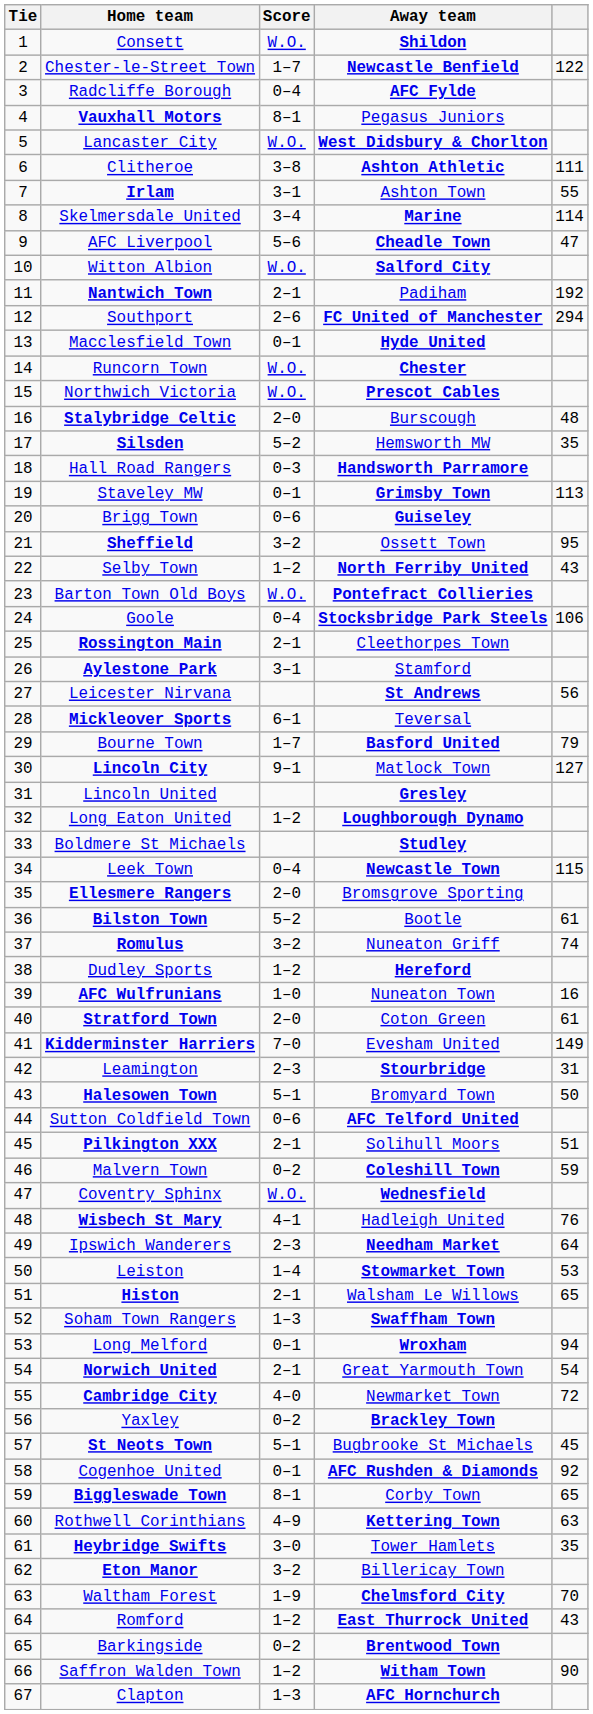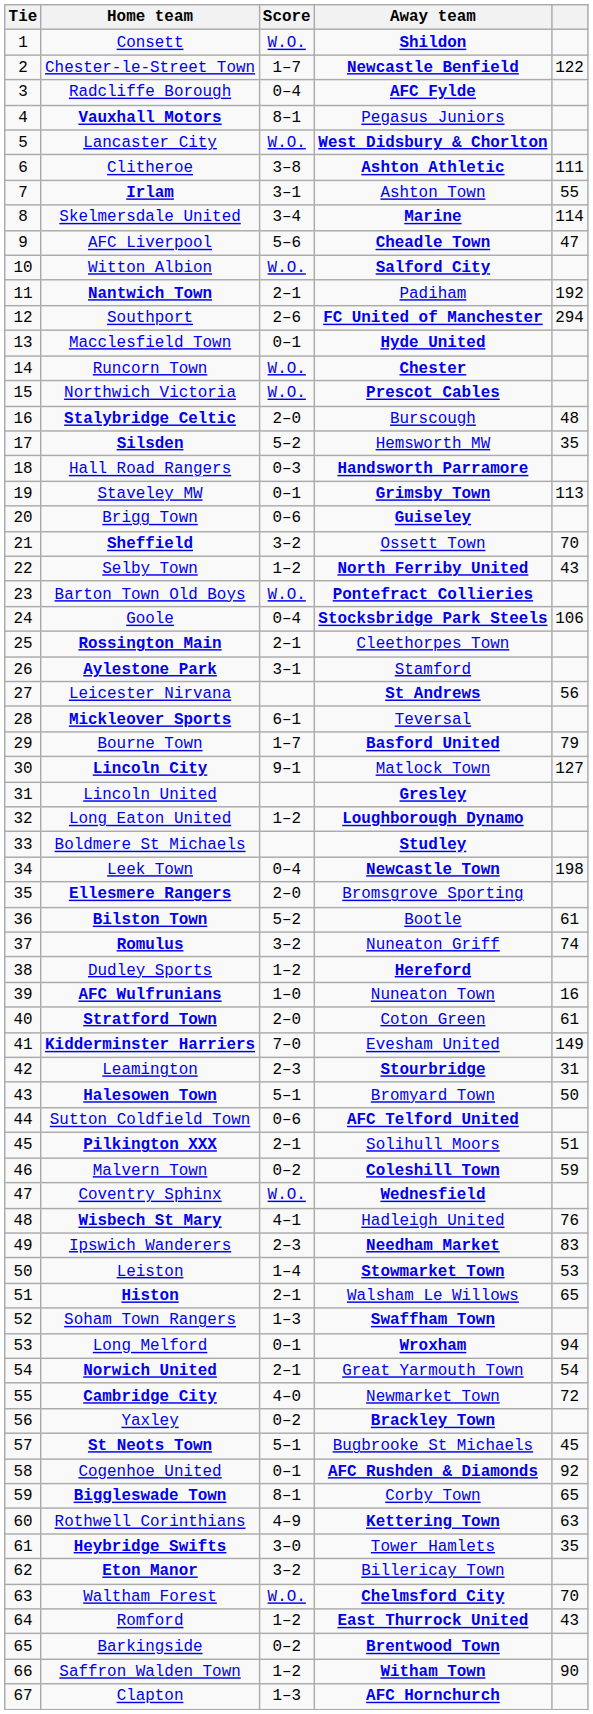Sheffield | column 5: 95 -> 70
Leek Town | column 5: 115 -> 198
Ipswich Wanderers | column 5: 64 -> 83
Waltham Forest | Score: 1–9 -> W.O.
